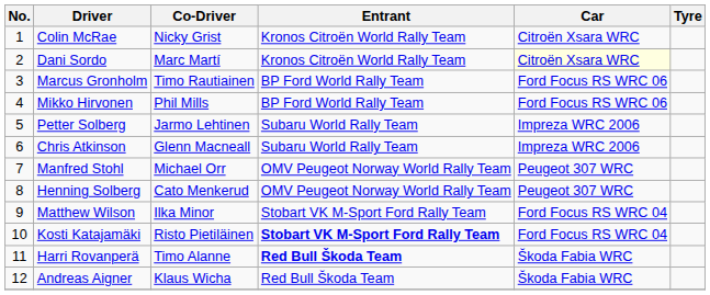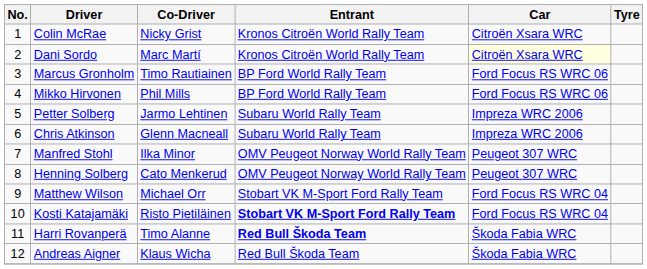Manfred Stohl | Co-Driver: Michael Orr -> Ilka Minor
Matthew Wilson | Co-Driver: Ilka Minor -> Michael Orr
